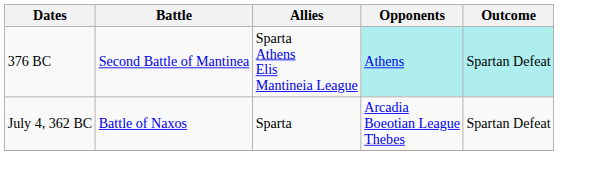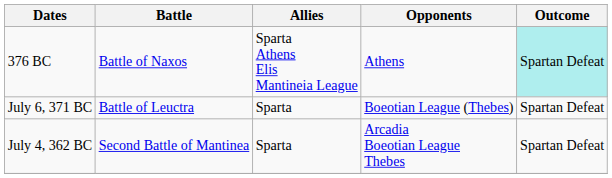376 BC | Battle: Second Battle of Mantinea -> Battle of Naxos
376 BC | Opponents: paleturquoise background -> no background
+ row: July 6, 371 BC | Battle of Leuctra | Sparta | Boeotian League (Thebes) | Spartan Defeat
July 4, 362 BC | Battle: Battle of Naxos -> Second Battle of Mantinea
